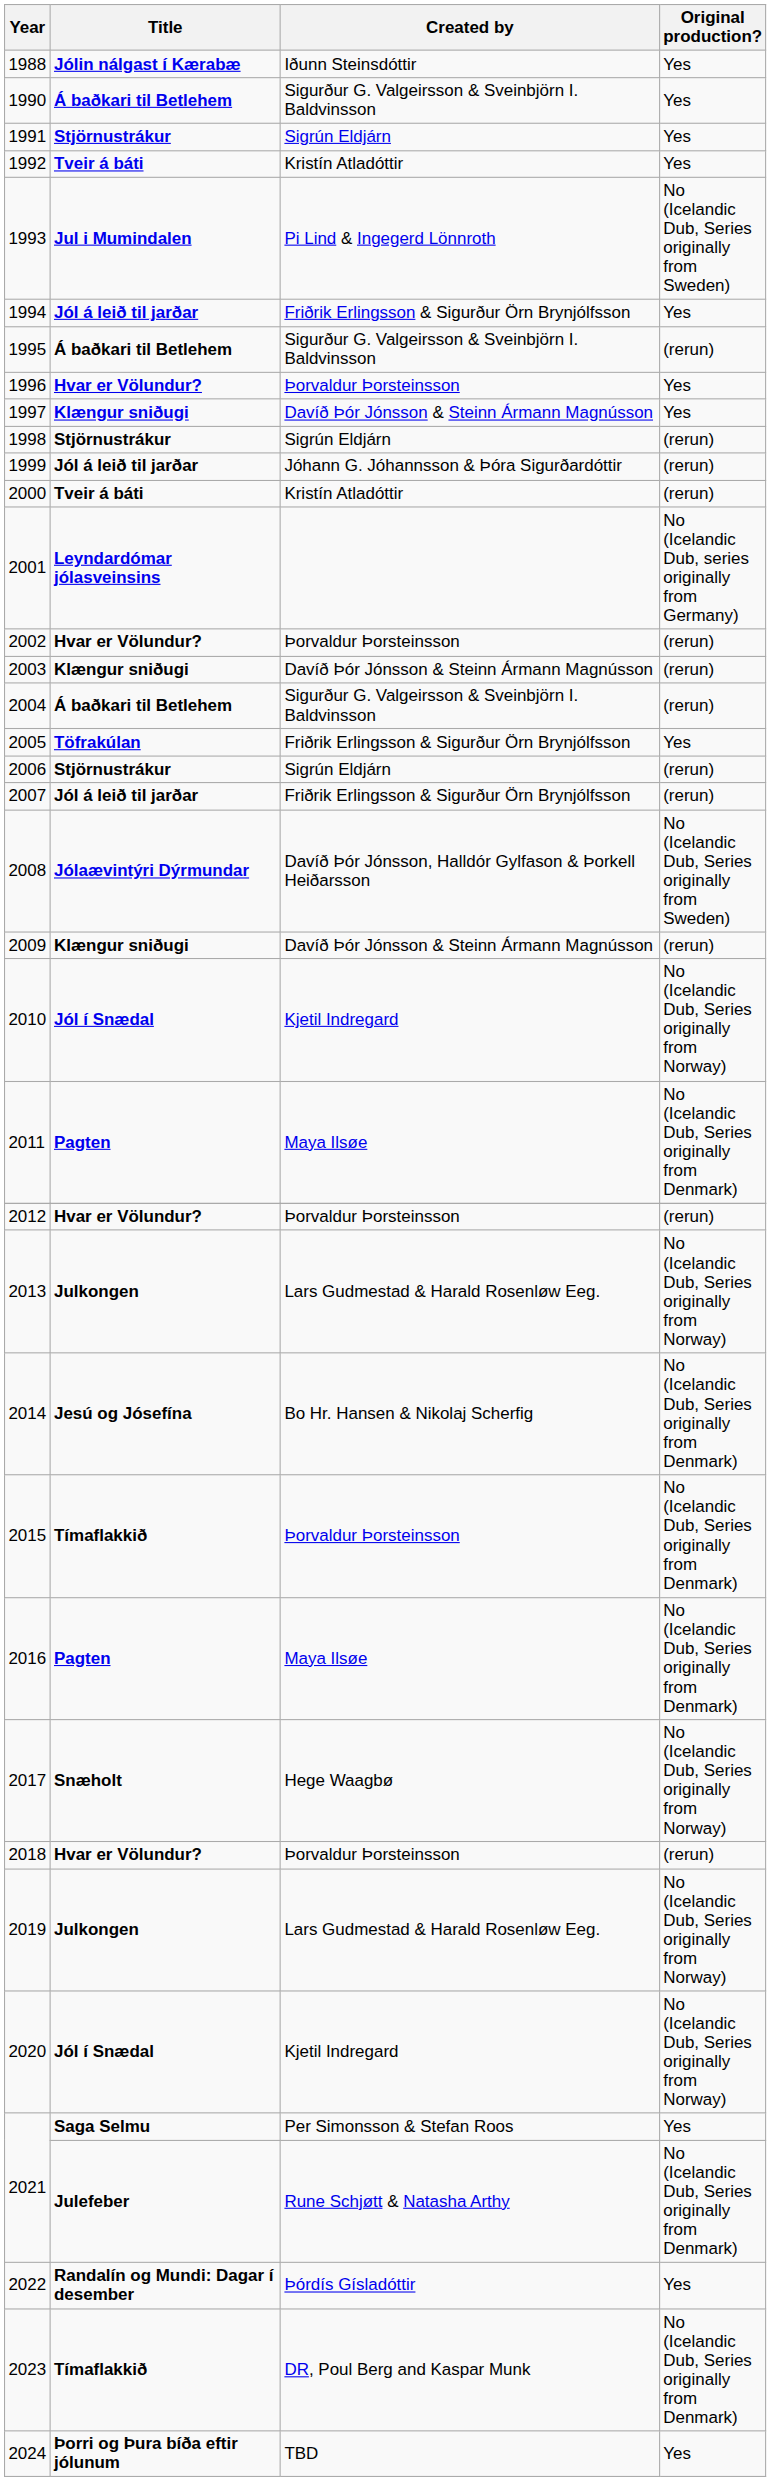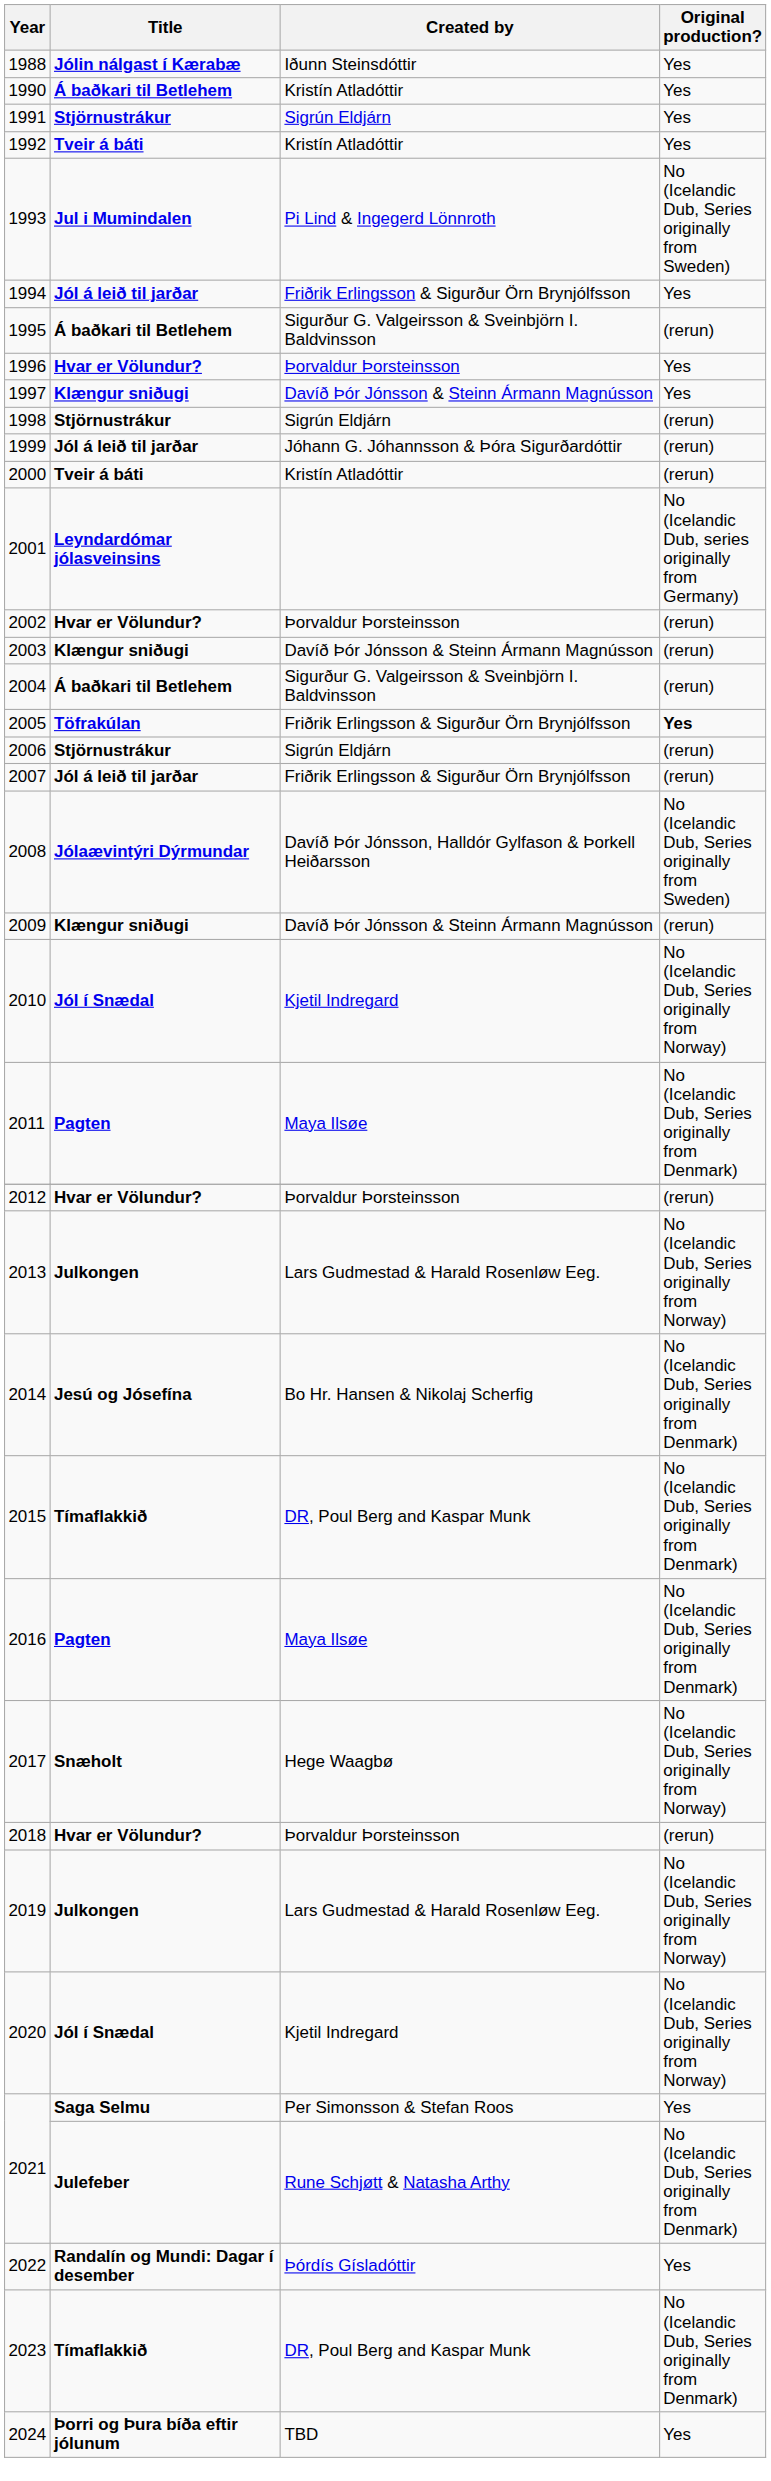1990 | Created by: Sigurður G. Valgeirsson & Sveinbjörn I. Baldvinsson -> Kristín Atladóttir
2005 | Original production?: normal -> bold
2015 | Created by: Þorvaldur Þorsteinsson -> DR, Poul Berg and Kaspar Munk
